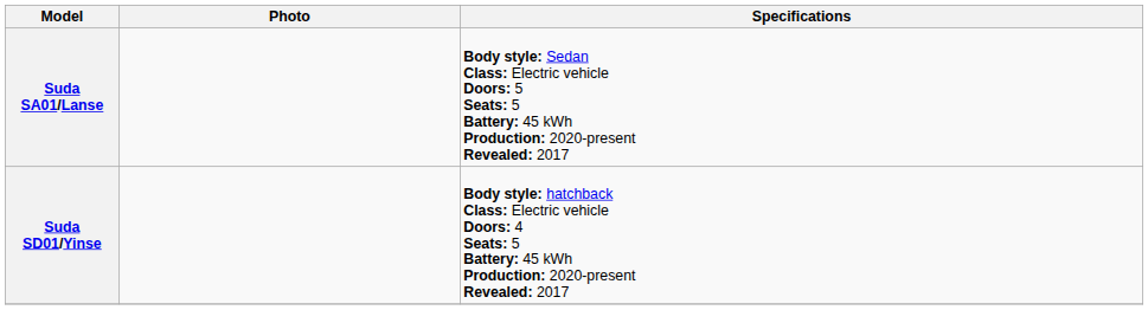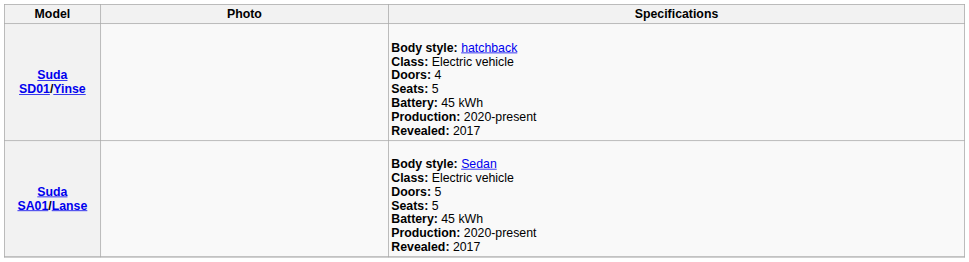rows swapped: Suda SA01/Lanse <-> Suda SD01/Yinse
